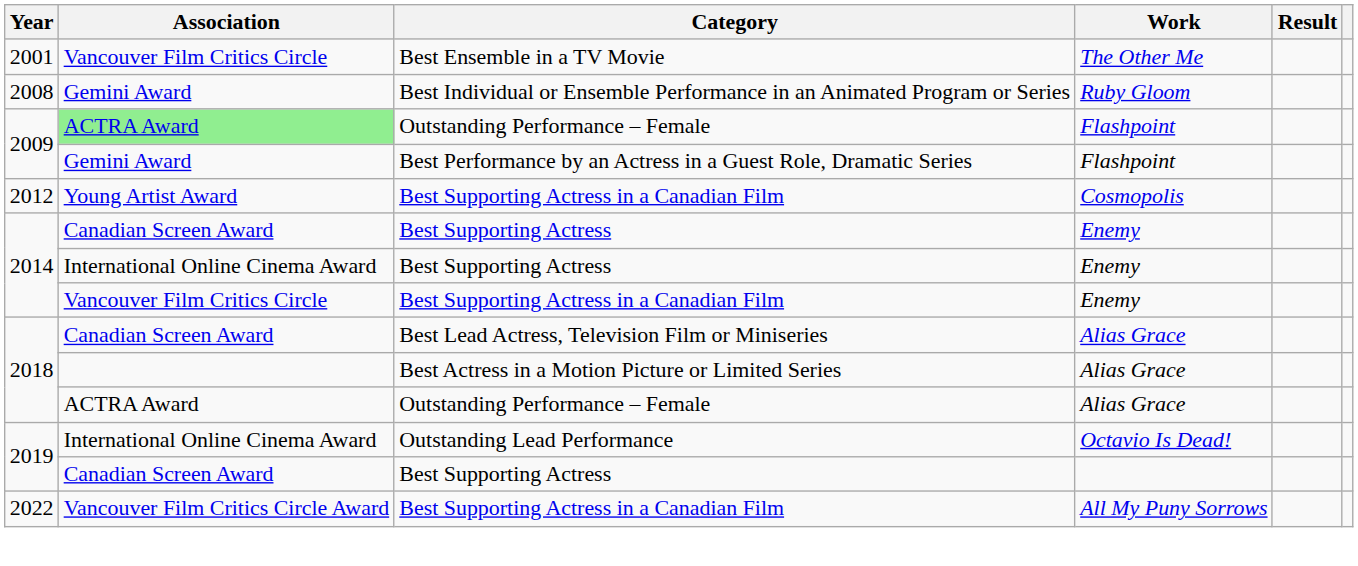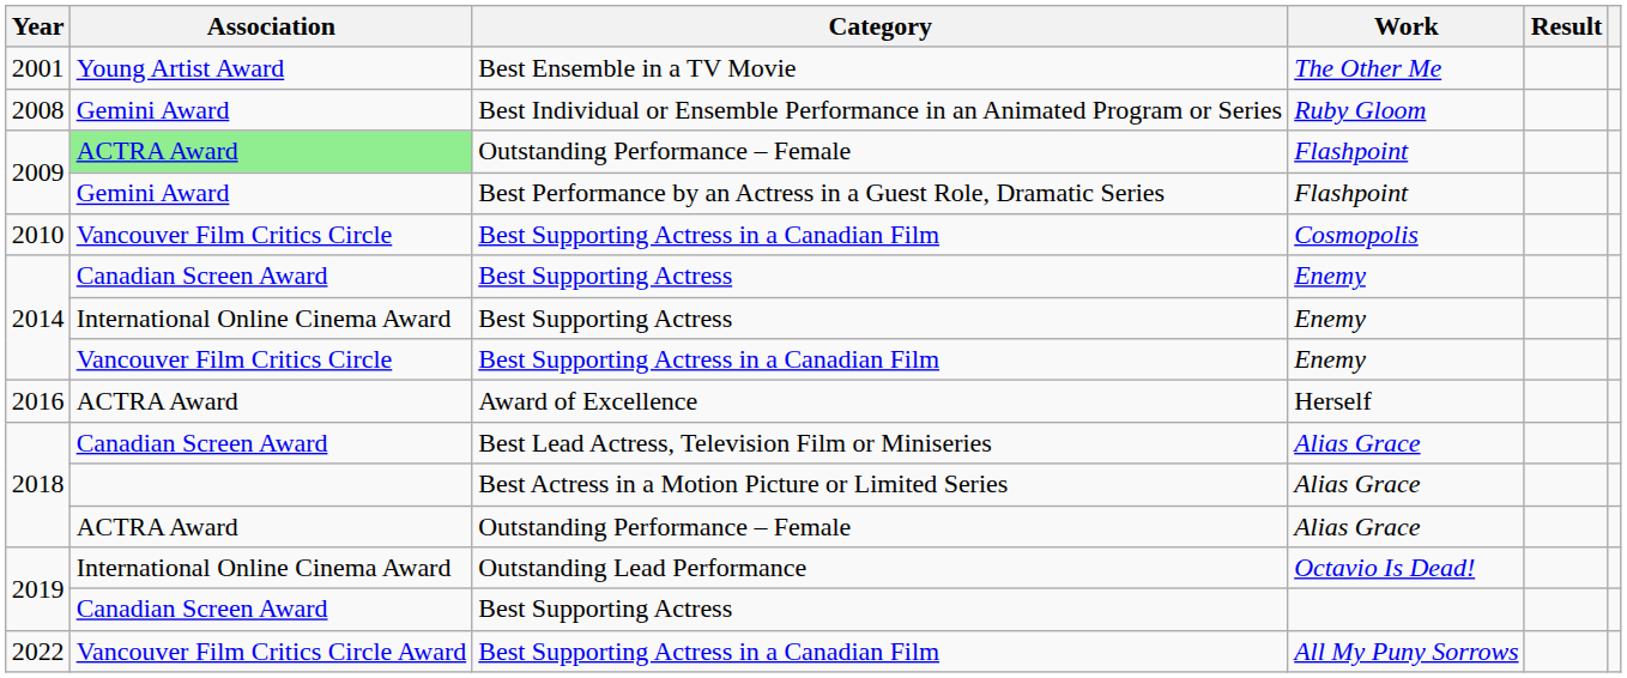Best Ensemble in a TV Movie | Association: Vancouver Film Critics Circle -> Young Artist Award
Best Supporting Actress in a Canadian Film / Cosmopolis | Year: 2012 -> 2010
Best Supporting Actress in a Canadian Film / Cosmopolis | Association: Young Artist Award -> Vancouver Film Critics Circle
+ row: 2016 | ACTRA Award | Award of Excellence | Herself
